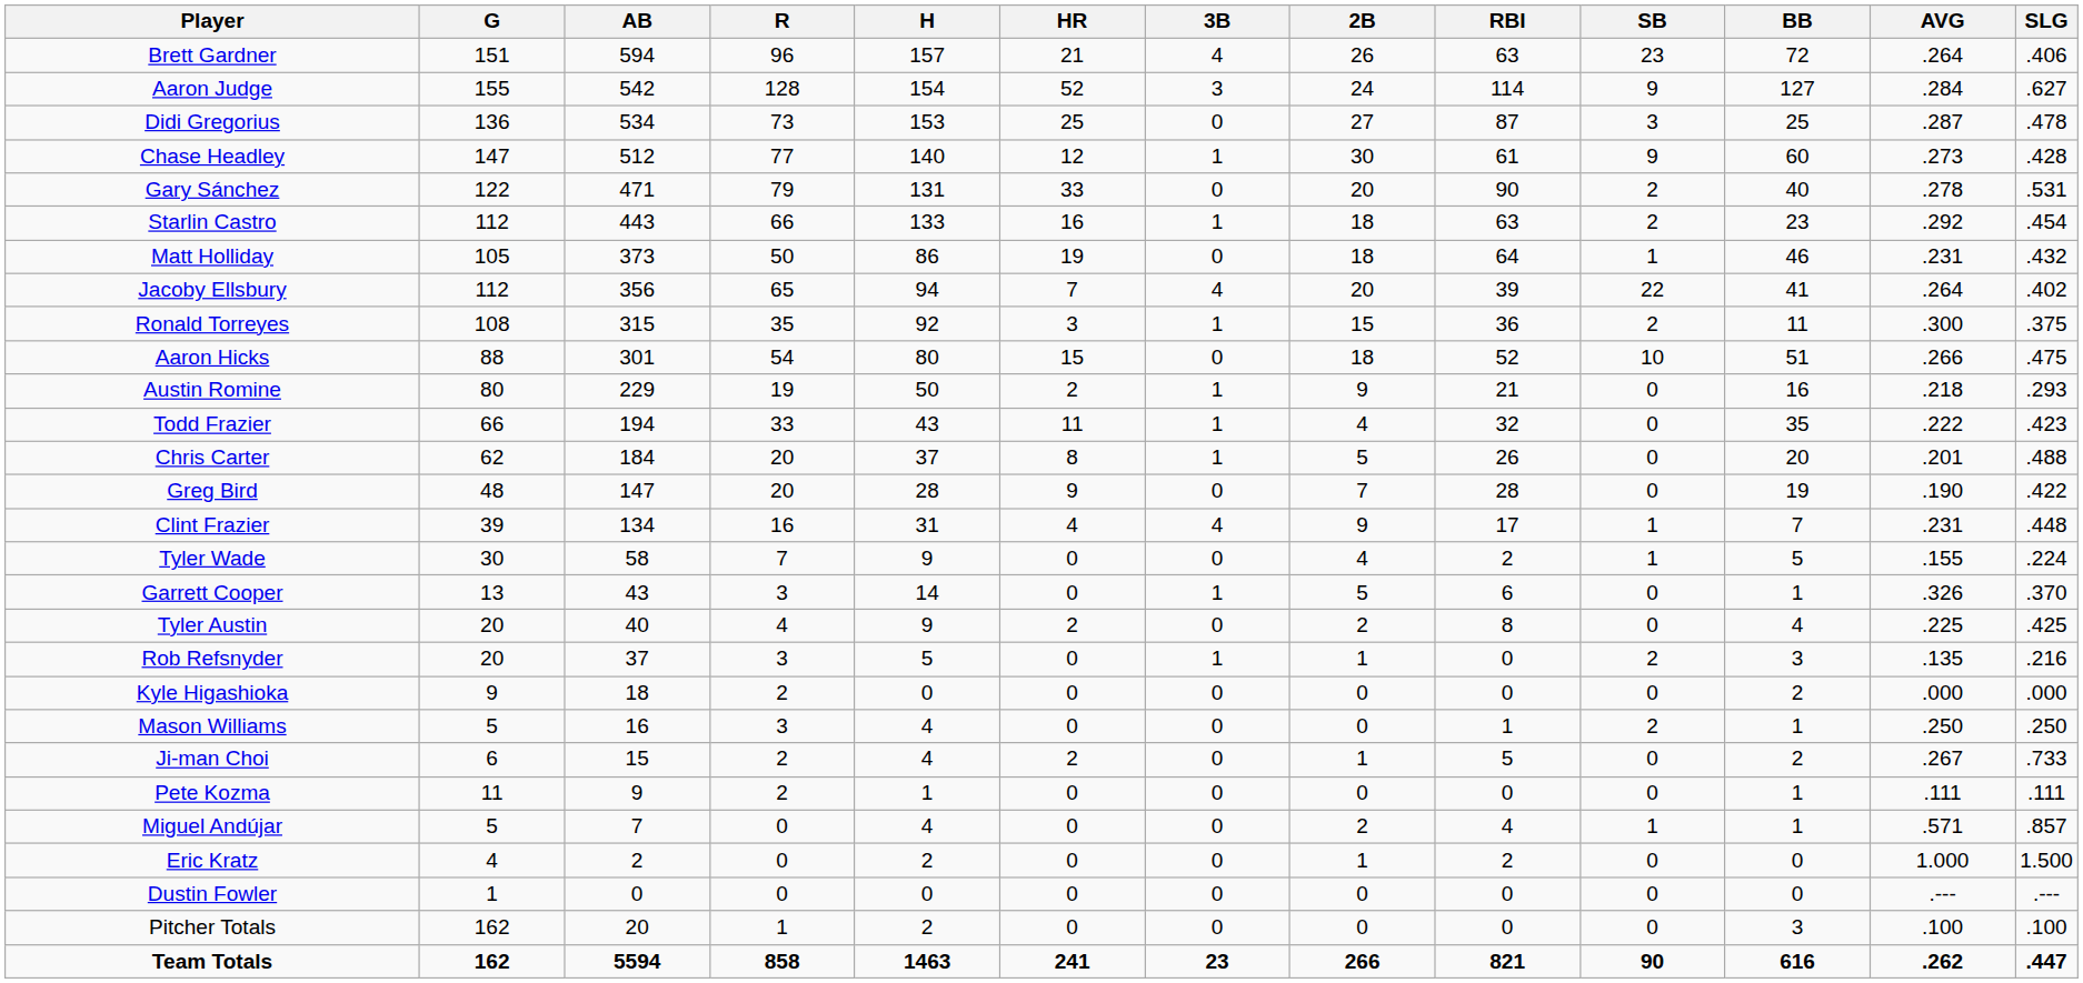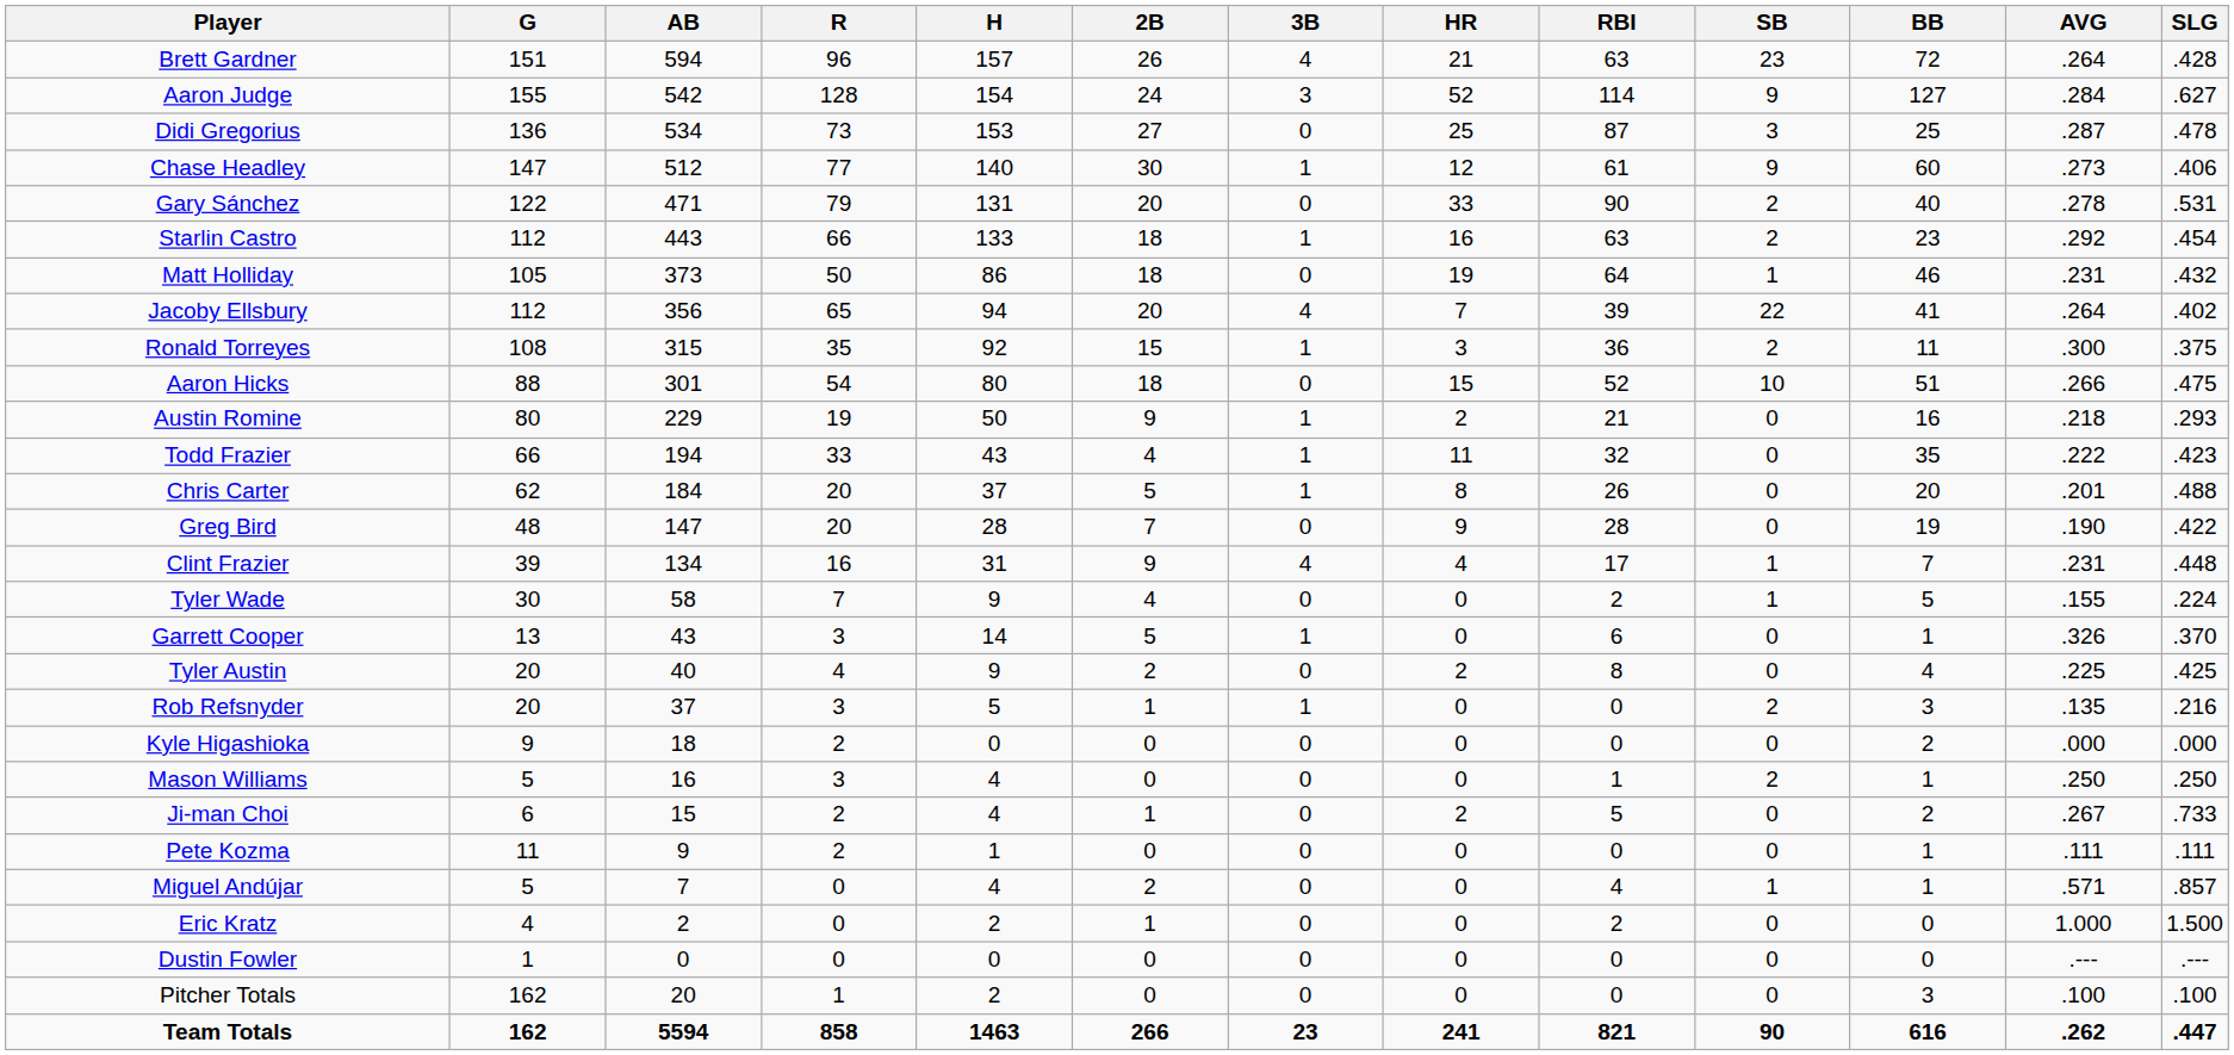columns swapped: 2B <-> HR
Brett Gardner | SLG: .406 -> .428
Chase Headley | SLG: .428 -> .406
